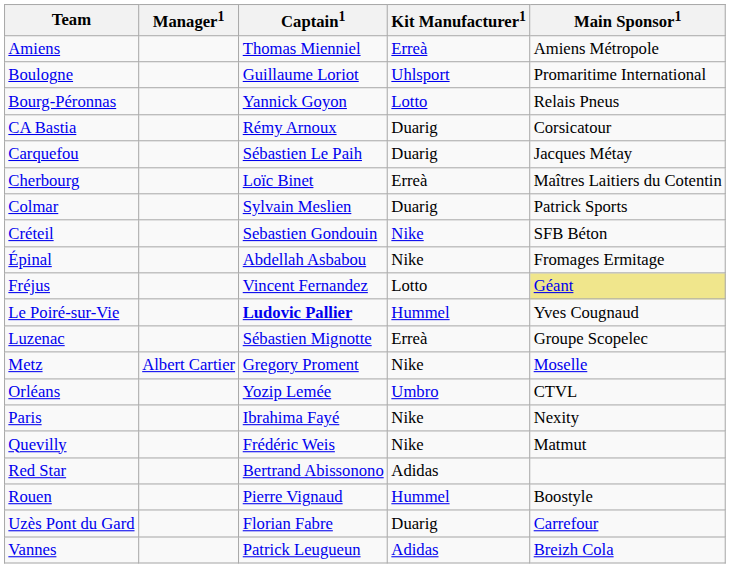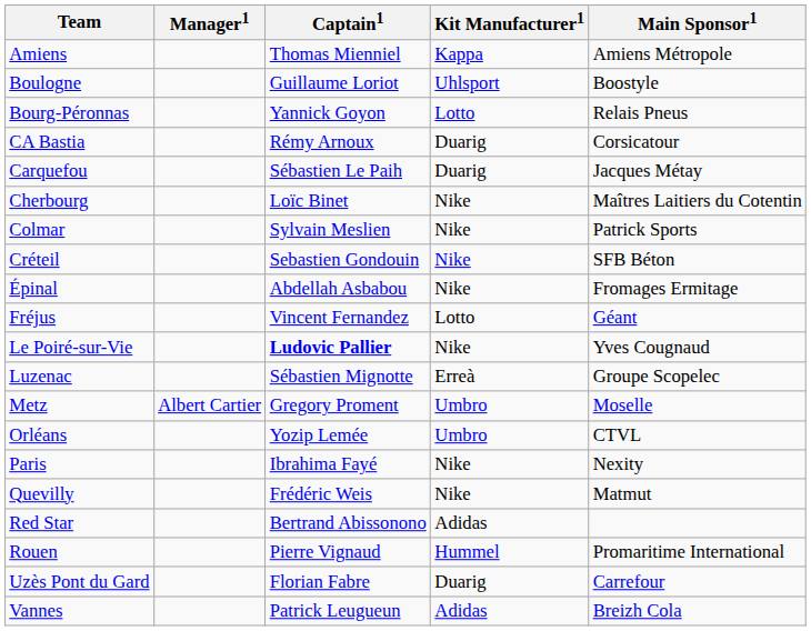Amiens | Kit Manufacturer1: Erreà -> Kappa
Boulogne | Main Sponsor1: Promaritime International -> Boostyle
Cherbourg | Kit Manufacturer1: Erreà -> Nike
Colmar | Kit Manufacturer1: Duarig -> Nike
Fréjus | Main Sponsor1: khaki background -> no background
Le Poiré-sur-Vie | Kit Manufacturer1: Hummel -> Nike
Metz | Kit Manufacturer1: Nike -> Umbro
Rouen | Main Sponsor1: Boostyle -> Promaritime International
